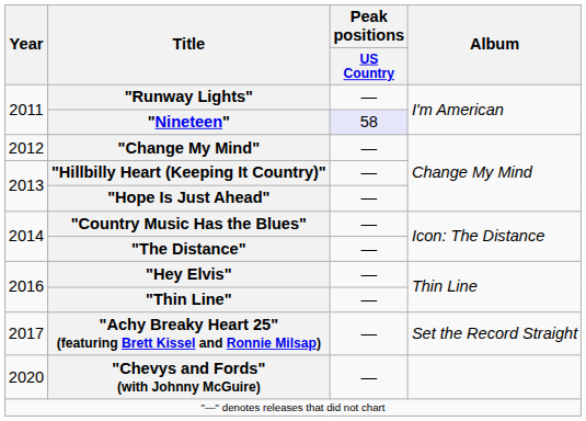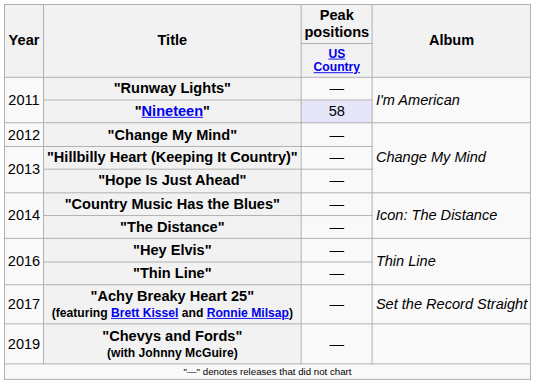"Chevys and Fords" (with Johnny McGuire) | Year: 2020 -> 2019
